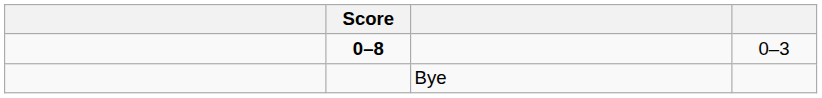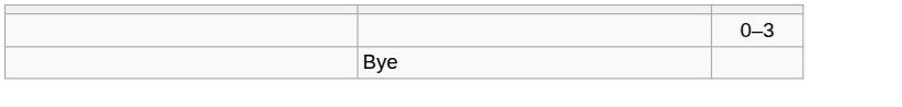- column: Score | 0–8
